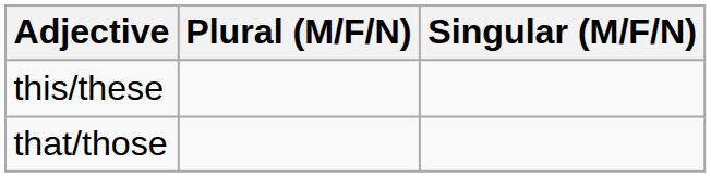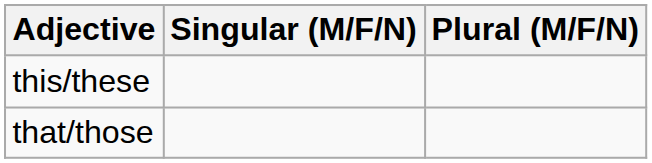columns swapped: Singular (M/F/N) <-> Plural (M/F/N)
